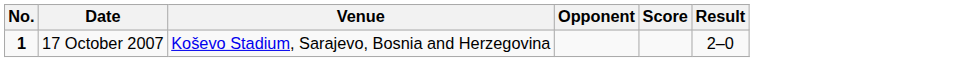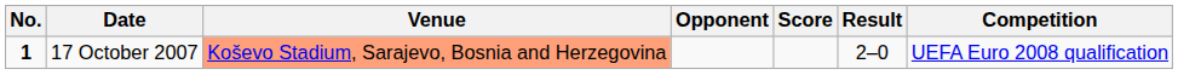+ column: Competition | UEFA Euro 2008 qualification
17 October 2007 | Venue: no background -> lightsalmon background
